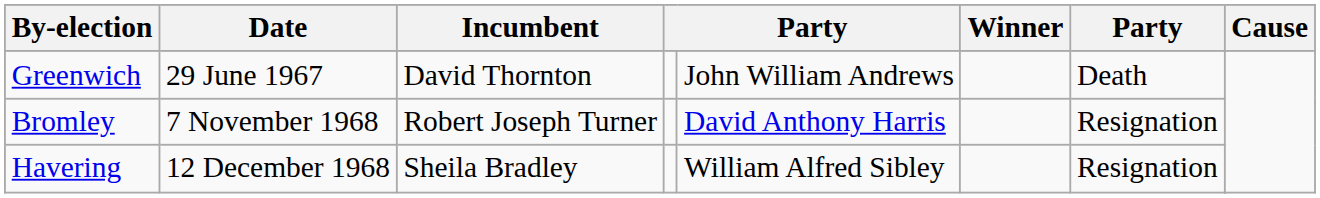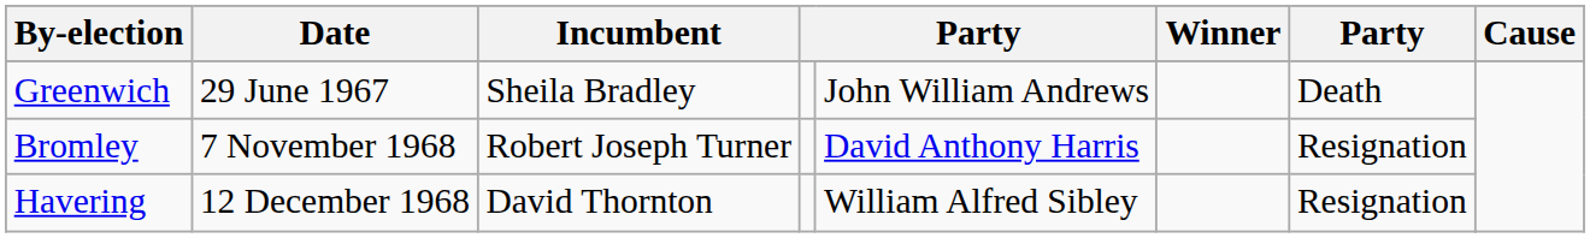Greenwich | Incumbent: David Thornton -> Sheila Bradley
Havering | Incumbent: Sheila Bradley -> David Thornton
